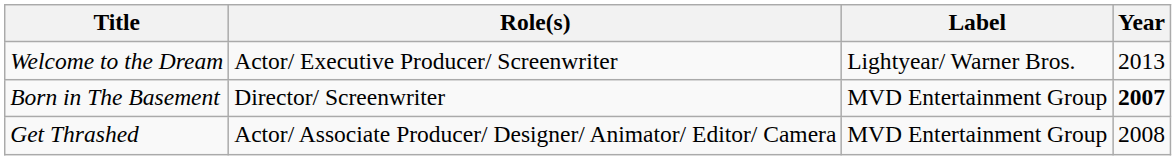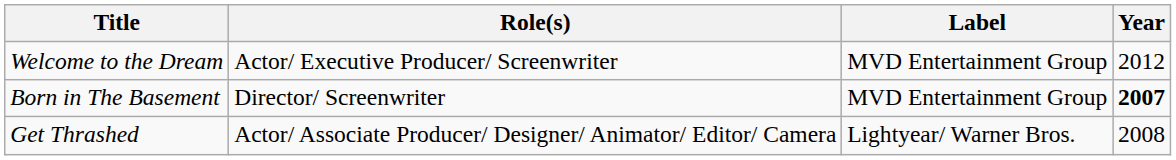Welcome to the Dream | Label: Lightyear/ Warner Bros. -> MVD Entertainment Group
Welcome to the Dream | Year: 2013 -> 2012
Get Thrashed | Label: MVD Entertainment Group -> Lightyear/ Warner Bros.
